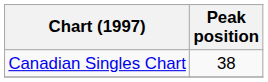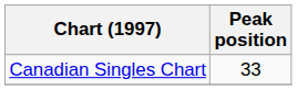Canadian Singles Chart | Peak position: 38 -> 33
